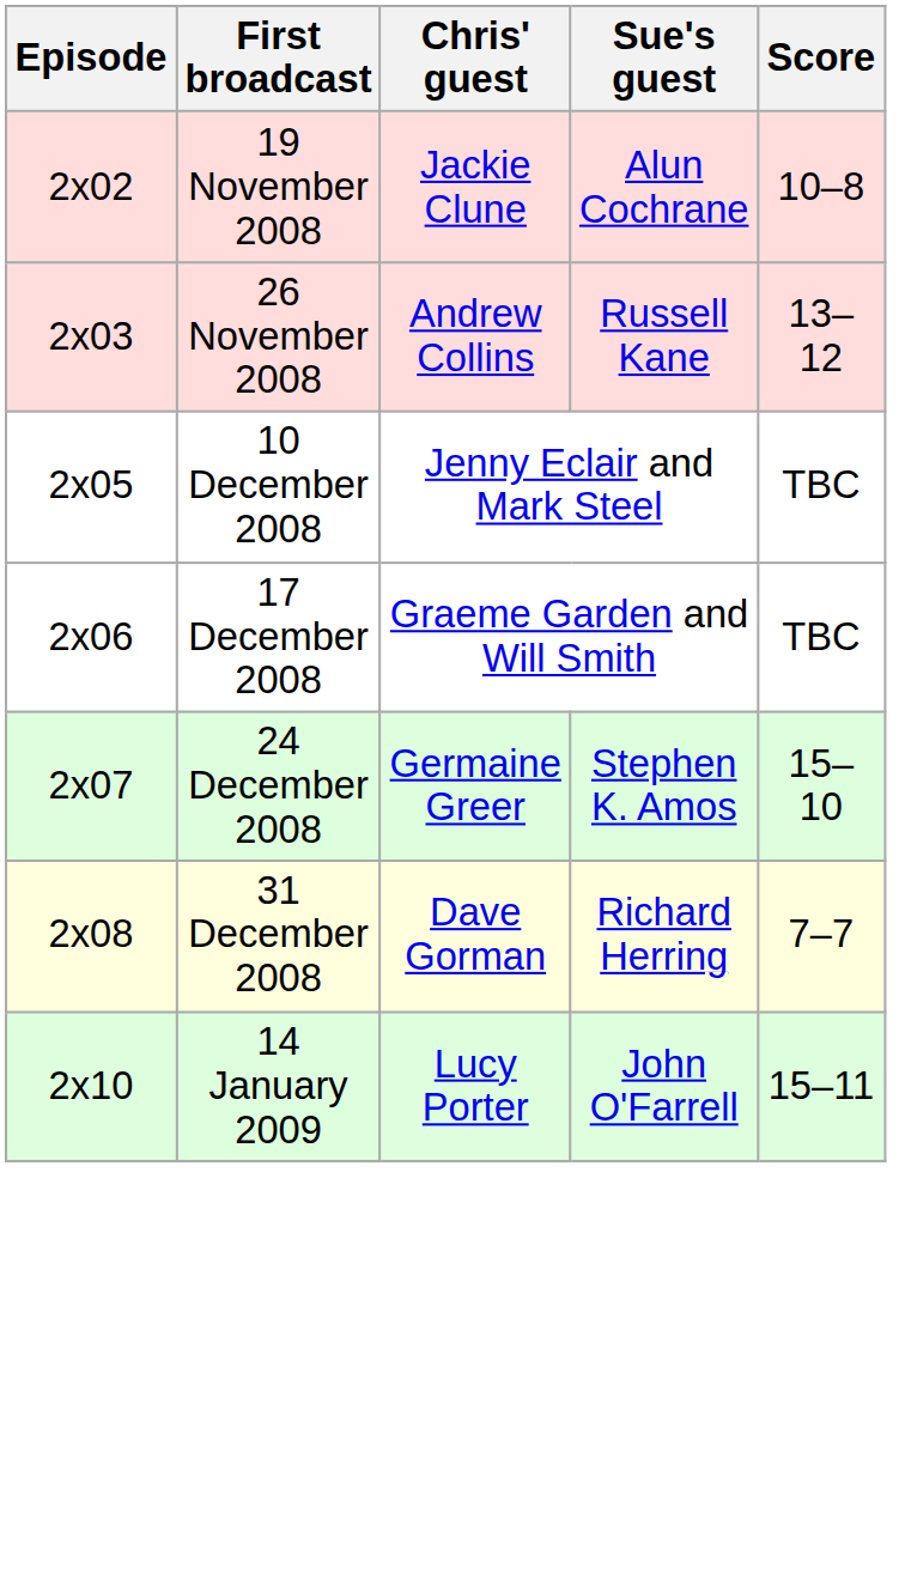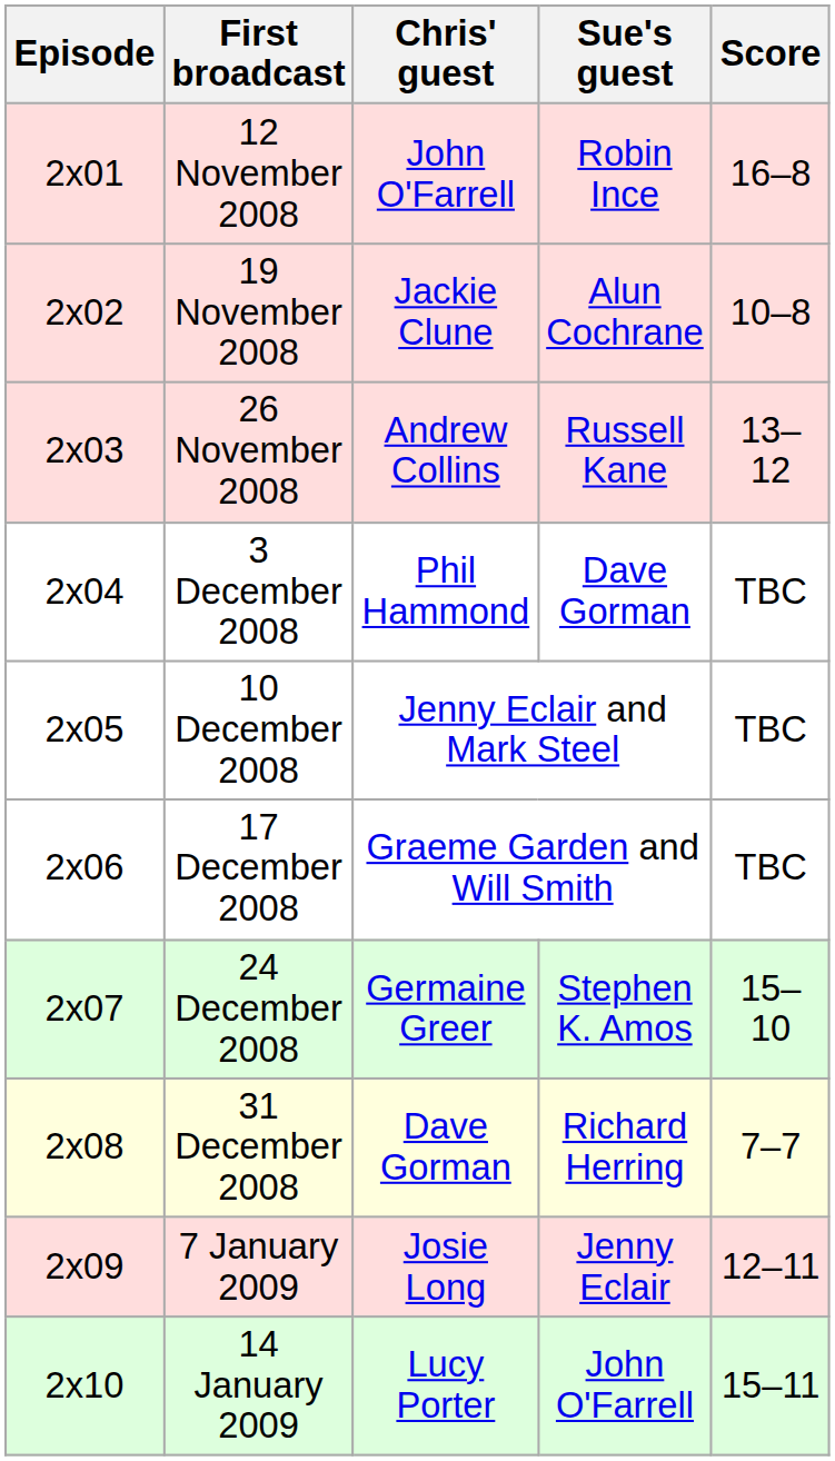+ row: 2x01 | 12 November 2008 | John O'Farrell | Robin Ince | 16–8
+ row: 2x04 | 3 December 2008 | Phil Hammond | Dave Gorman | TBC
+ row: 2x09 | 7 January 2009 | Josie Long | Jenny Eclair | 12–11
